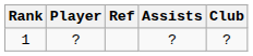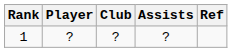columns swapped: Club <-> Ref
